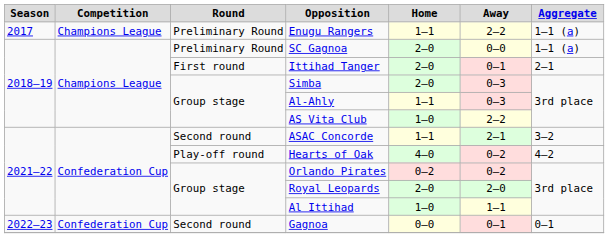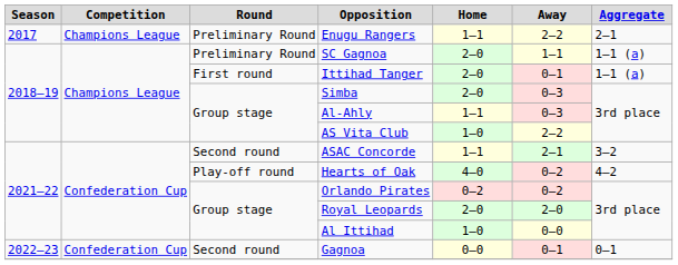Enugu Rangers | Aggregate: 1–1 (a) -> 2–1
SC Gagnoa | Away: 0–0 -> 1–1
Ittihad Tanger | Aggregate: 2–1 -> 1–1 (a)
Al Ittihad | Away: 1–1 -> 0–0
